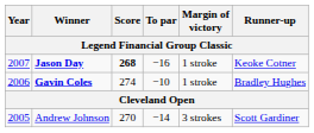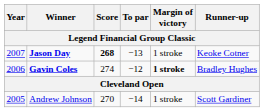Jason Day | To par: −16 -> −13
Gavin Coles | To par: −10 -> −12
Gavin Coles | Margin of victory: normal -> bold
Andrew Johnson | Margin of victory: 3 strokes -> 1 stroke
